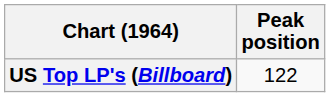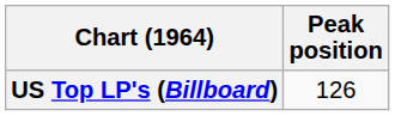US Top LP's (Billboard) | Peak position: 122 -> 126
